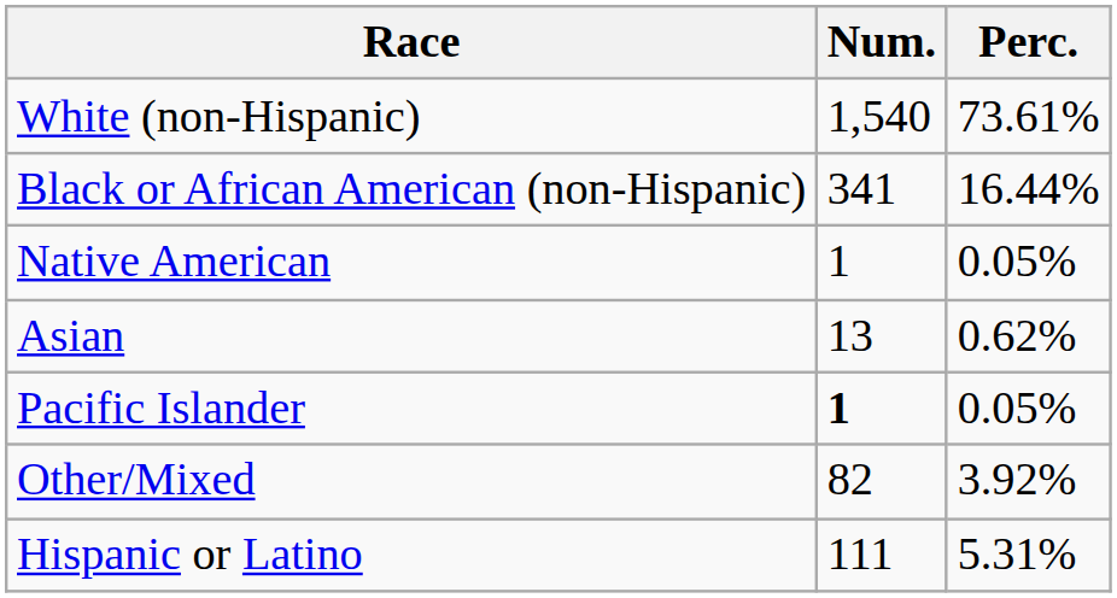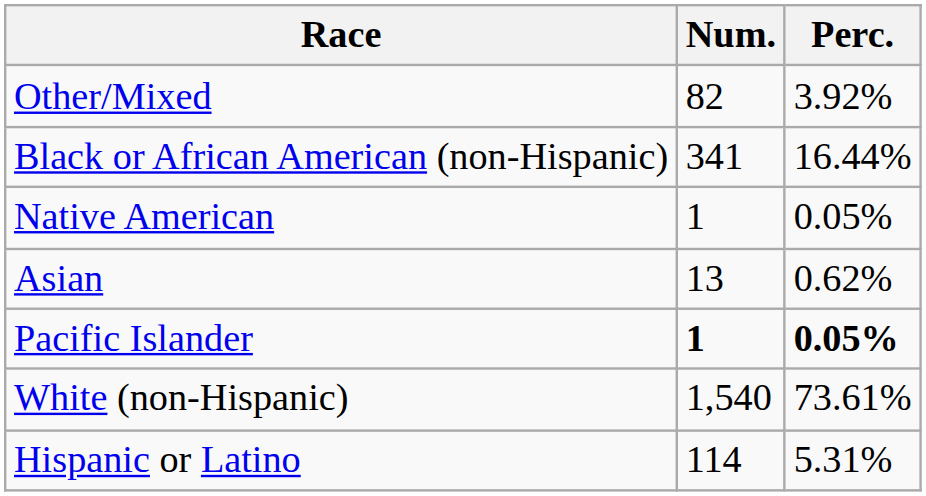rows swapped: White (non-Hispanic) <-> Other/Mixed
Pacific Islander | Perc.: normal -> bold
Hispanic or Latino | Num.: 111 -> 114
